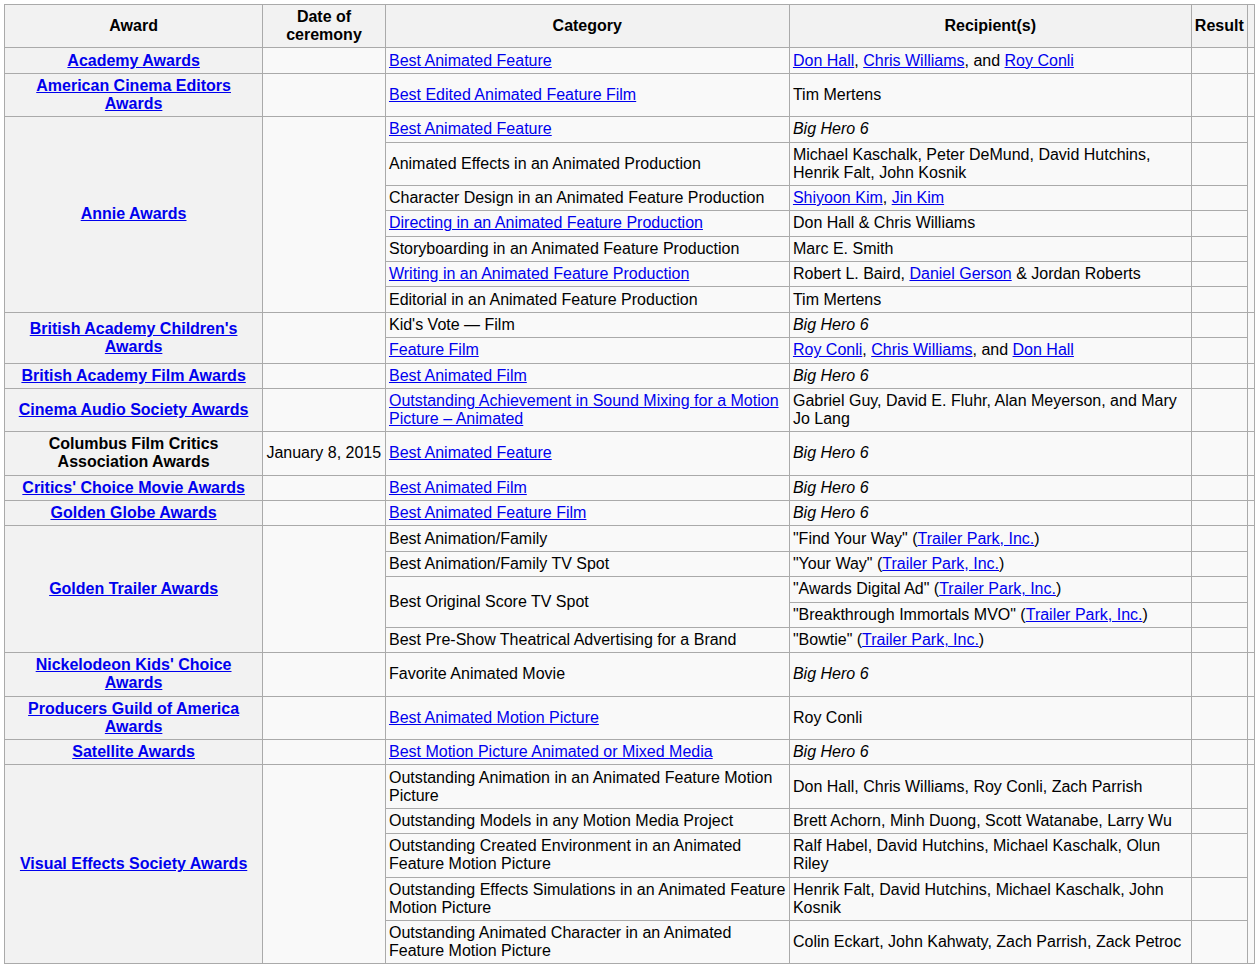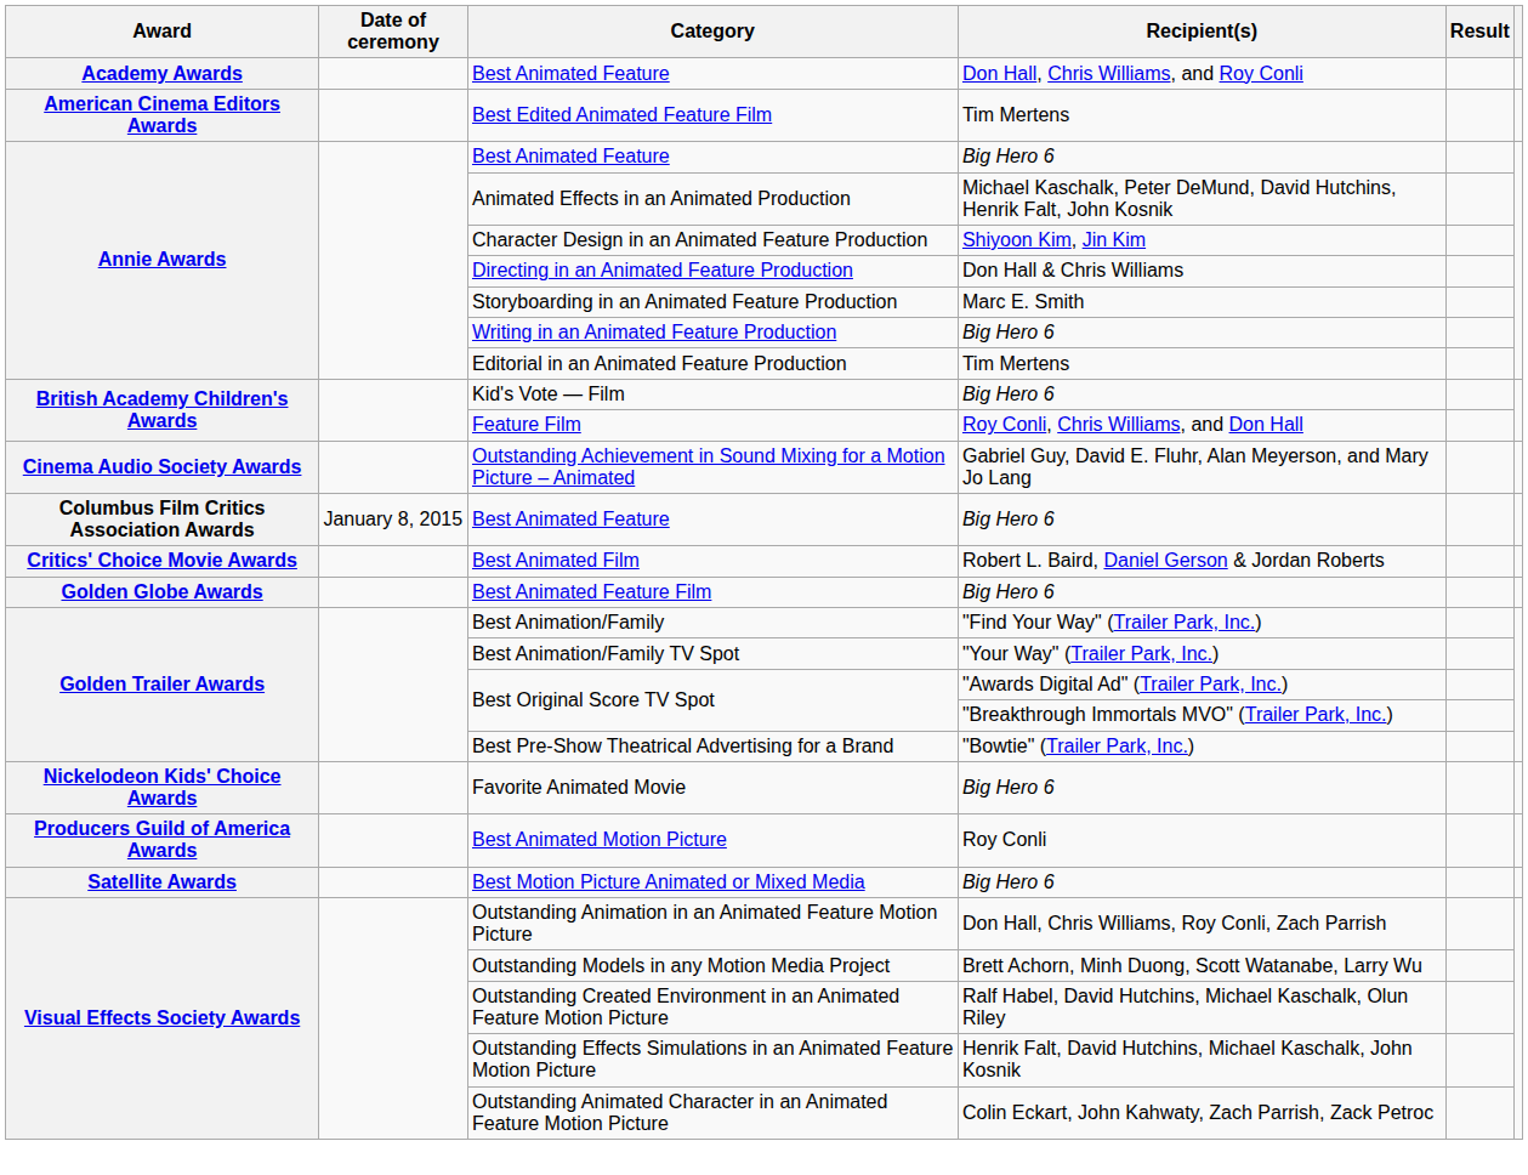Writing in an Animated Feature Production | Recipient(s): Robert L. Baird, Daniel Gerson & Jordan Roberts -> Big Hero 6
- row: British Academy Film Awards | Best Animated Film | Big Hero 6
Critics' Choice Movie Awards / Best Animated Film | Recipient(s): Big Hero 6 -> Robert L. Baird, Daniel Gerson & Jordan Roberts
